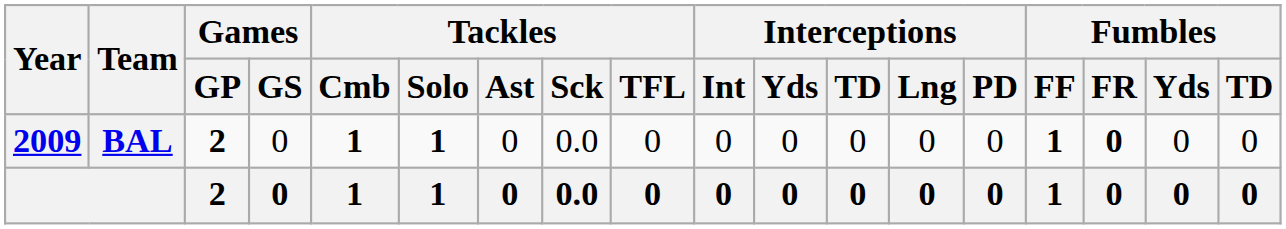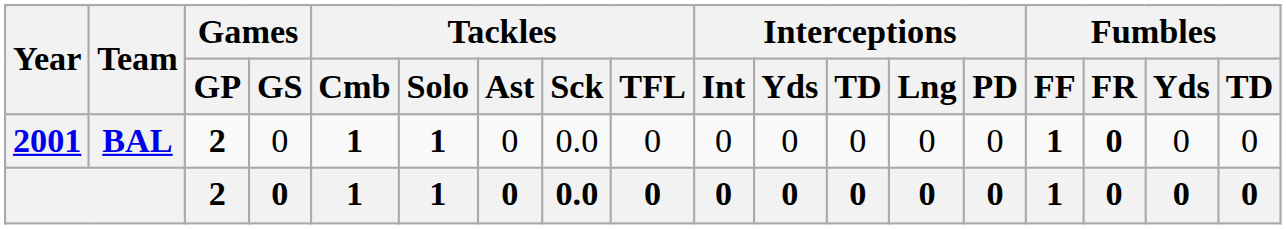BAL | Year: 2009 -> 2001
